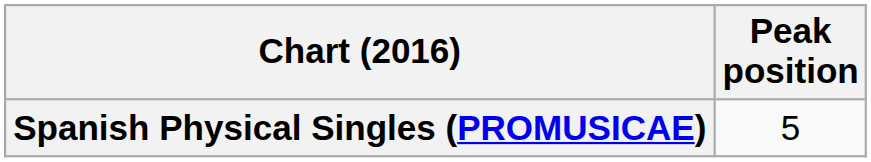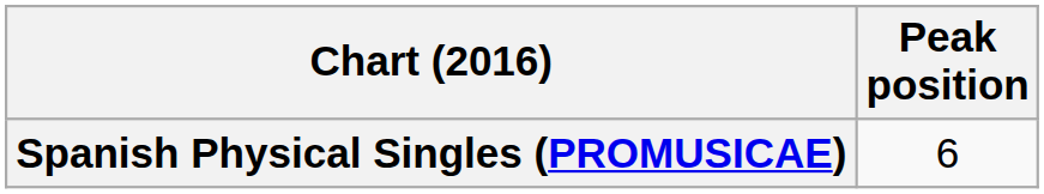Spanish Physical Singles (PROMUSICAE) | Peak position: 5 -> 6
